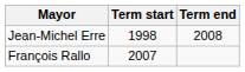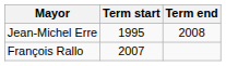Jean-Michel Erre | Term start: 1998 -> 1995
